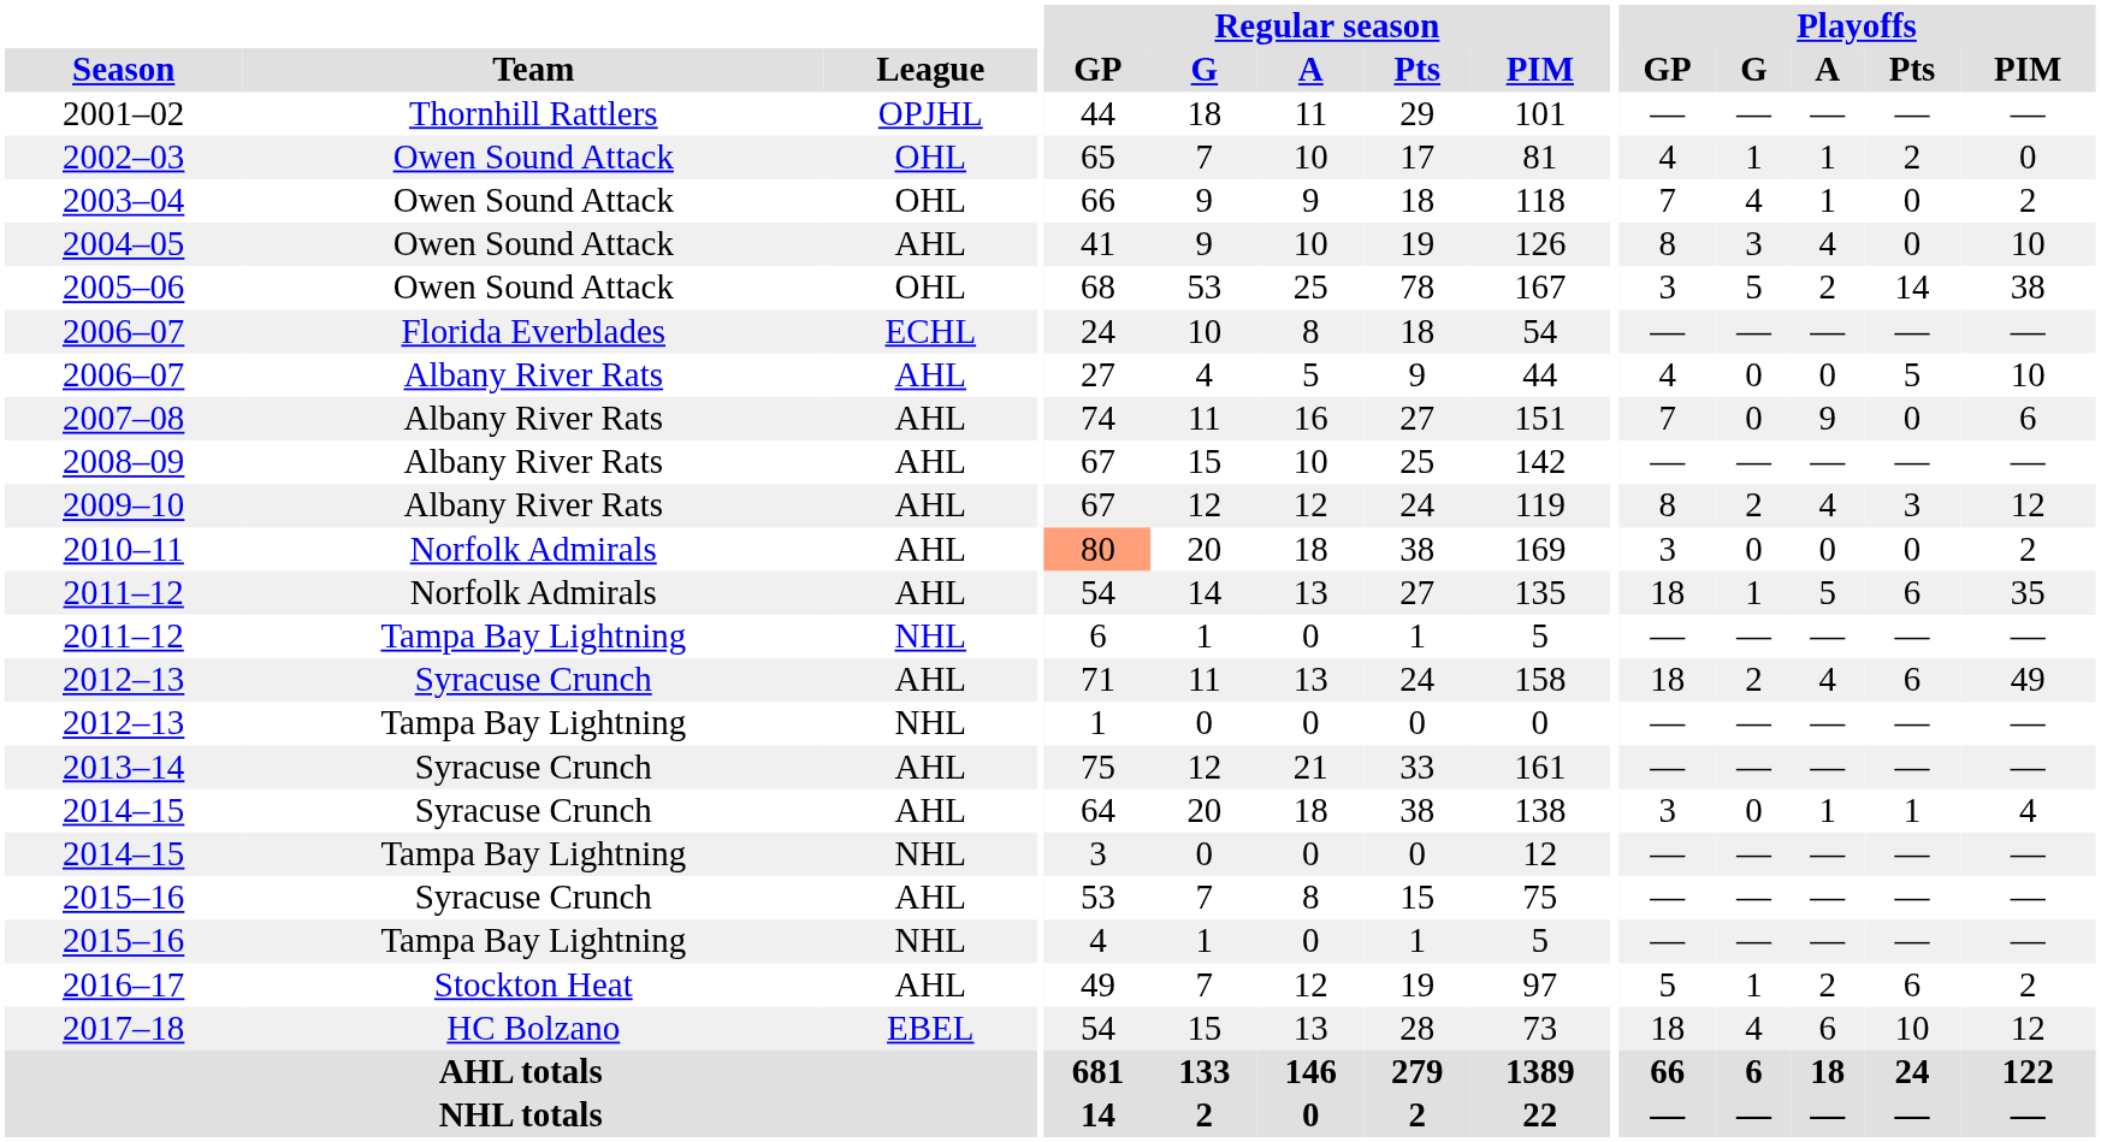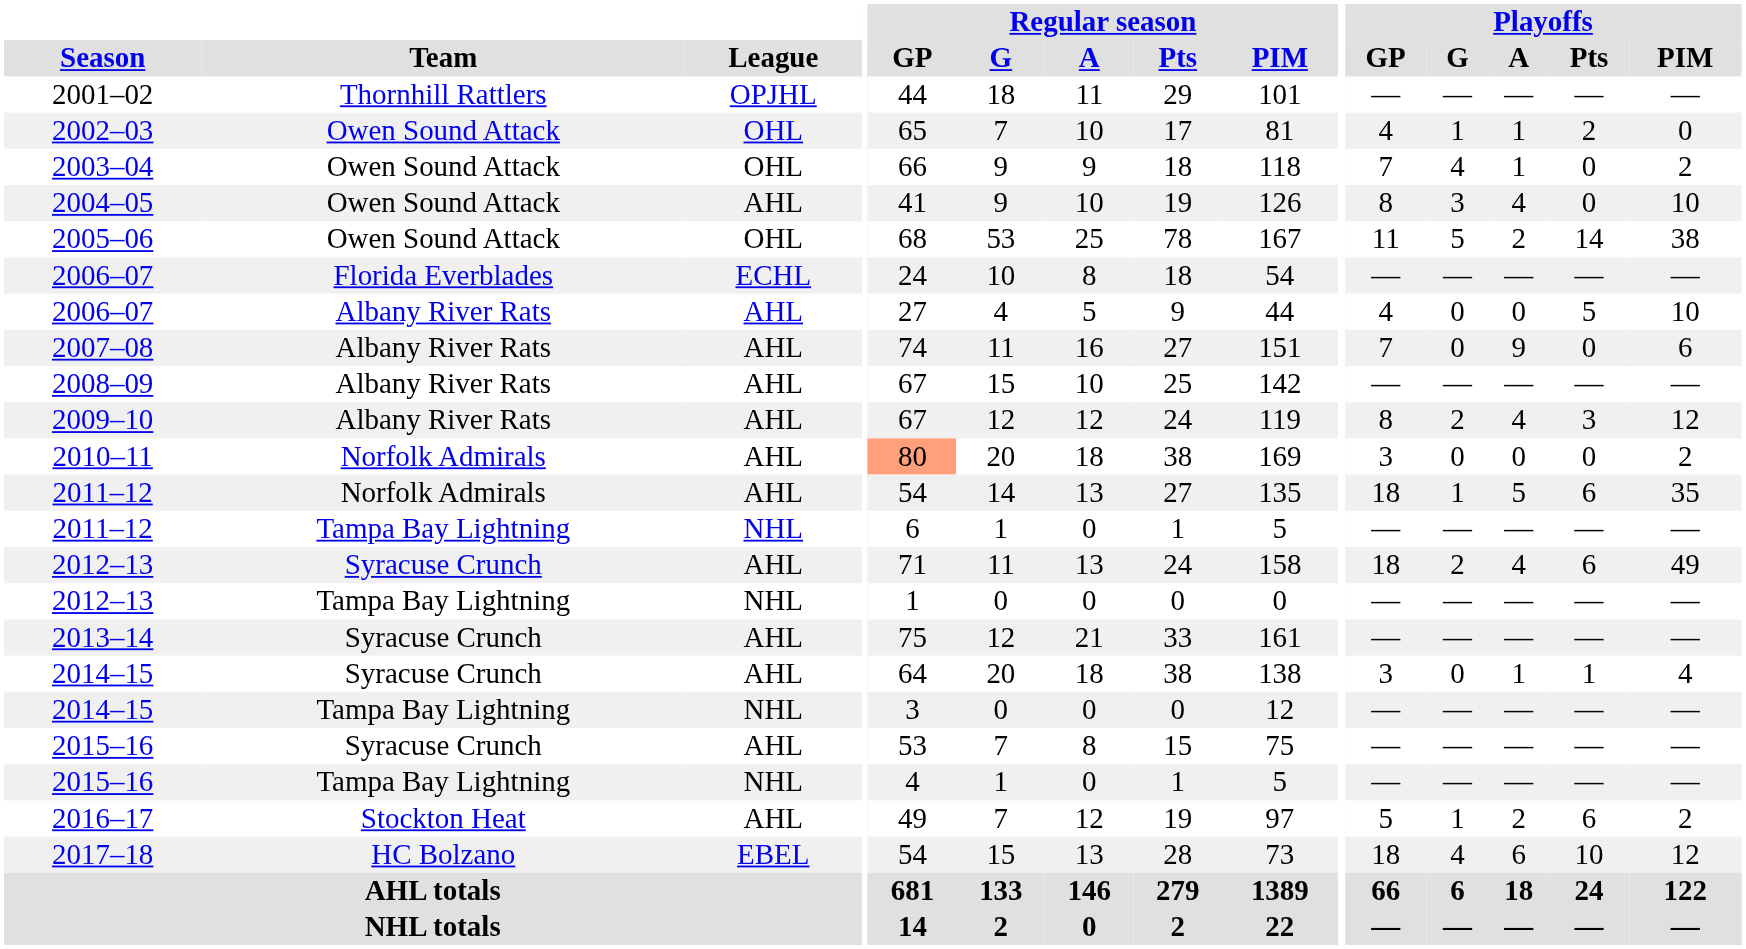2005–06 | Playoffs / GP: 3 -> 11
